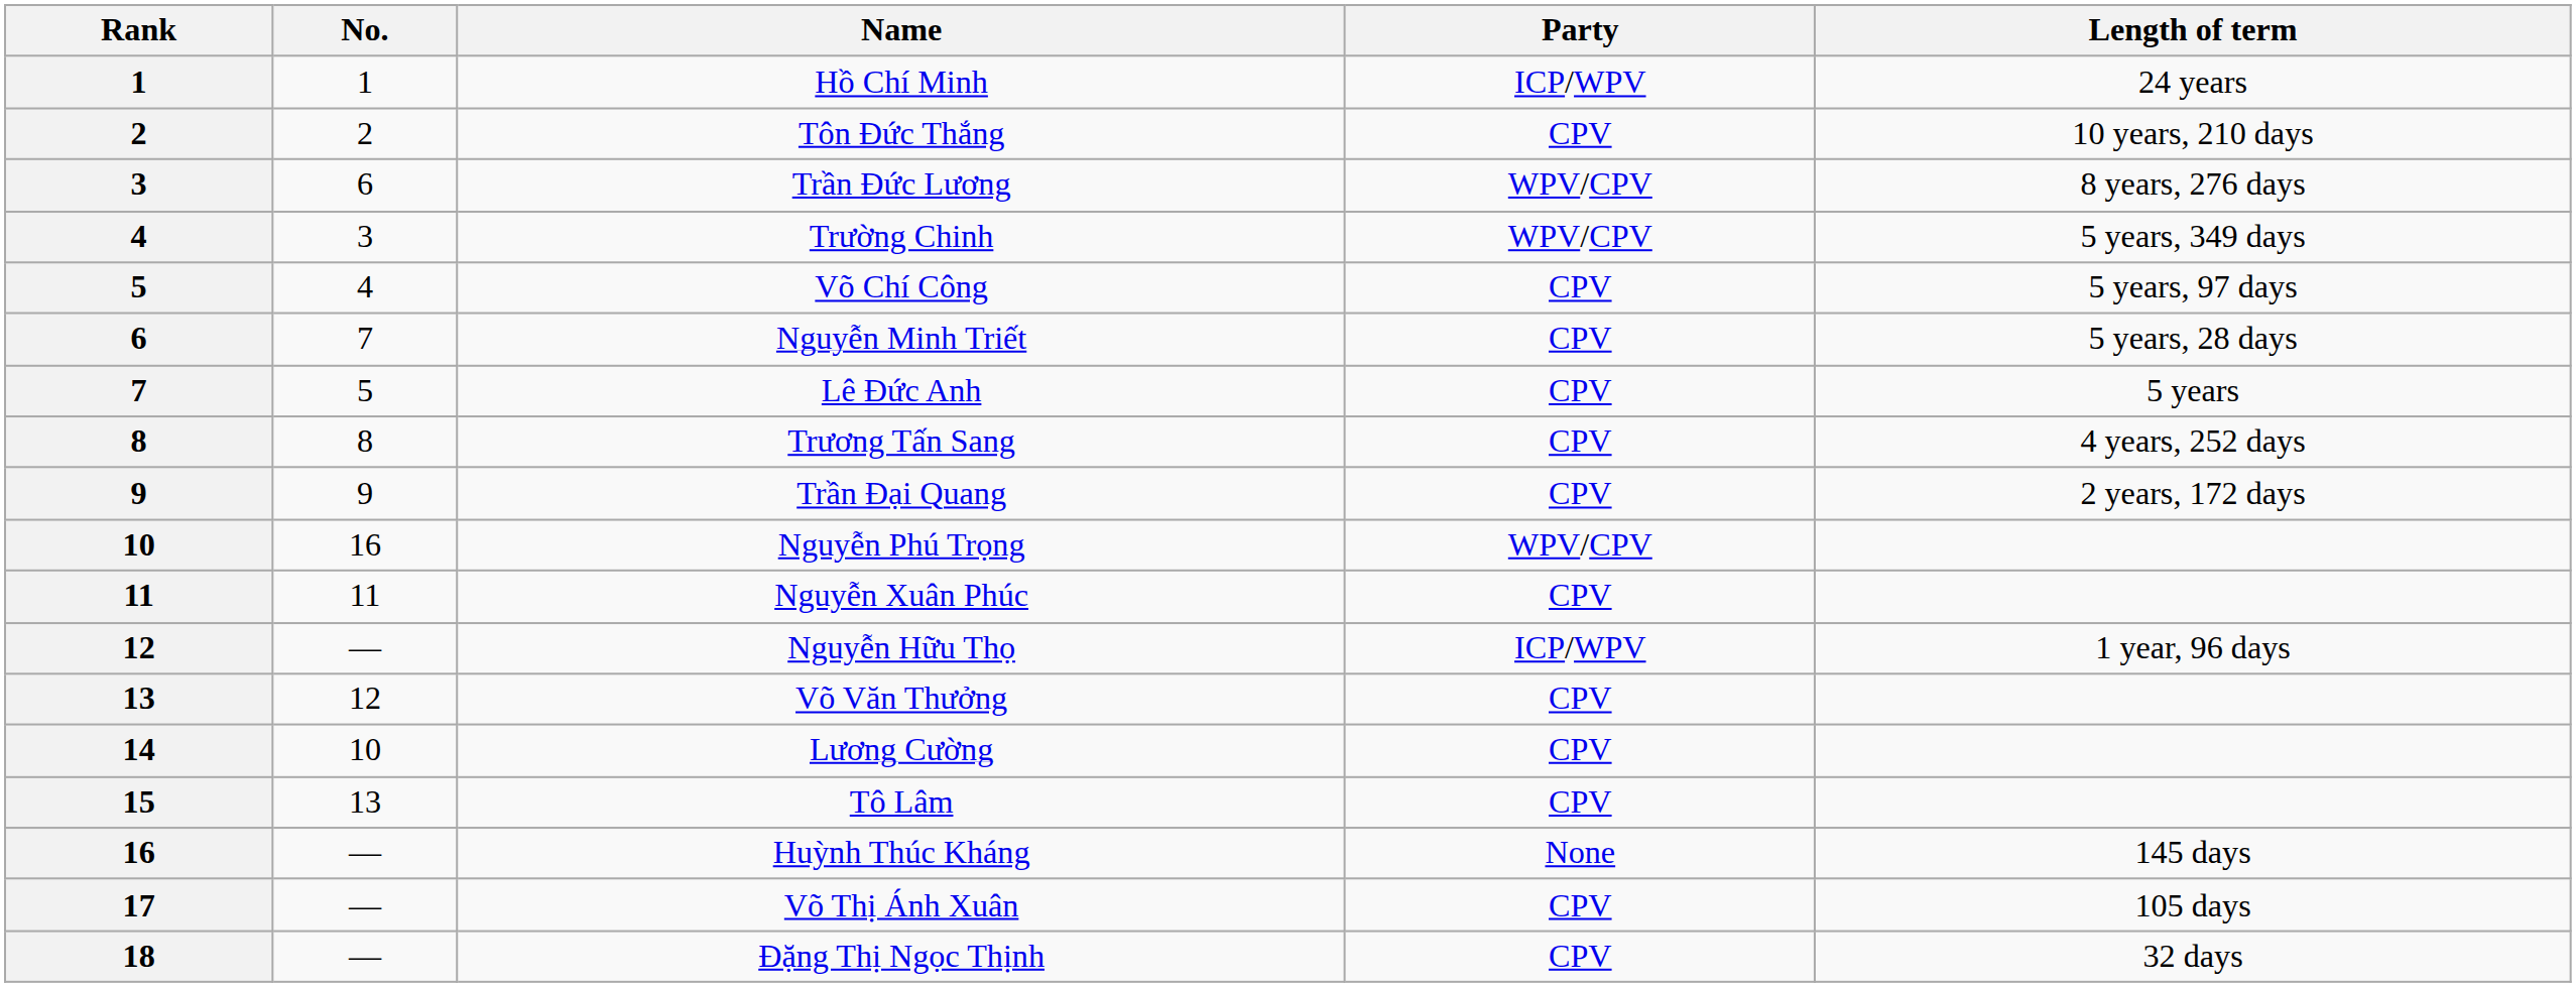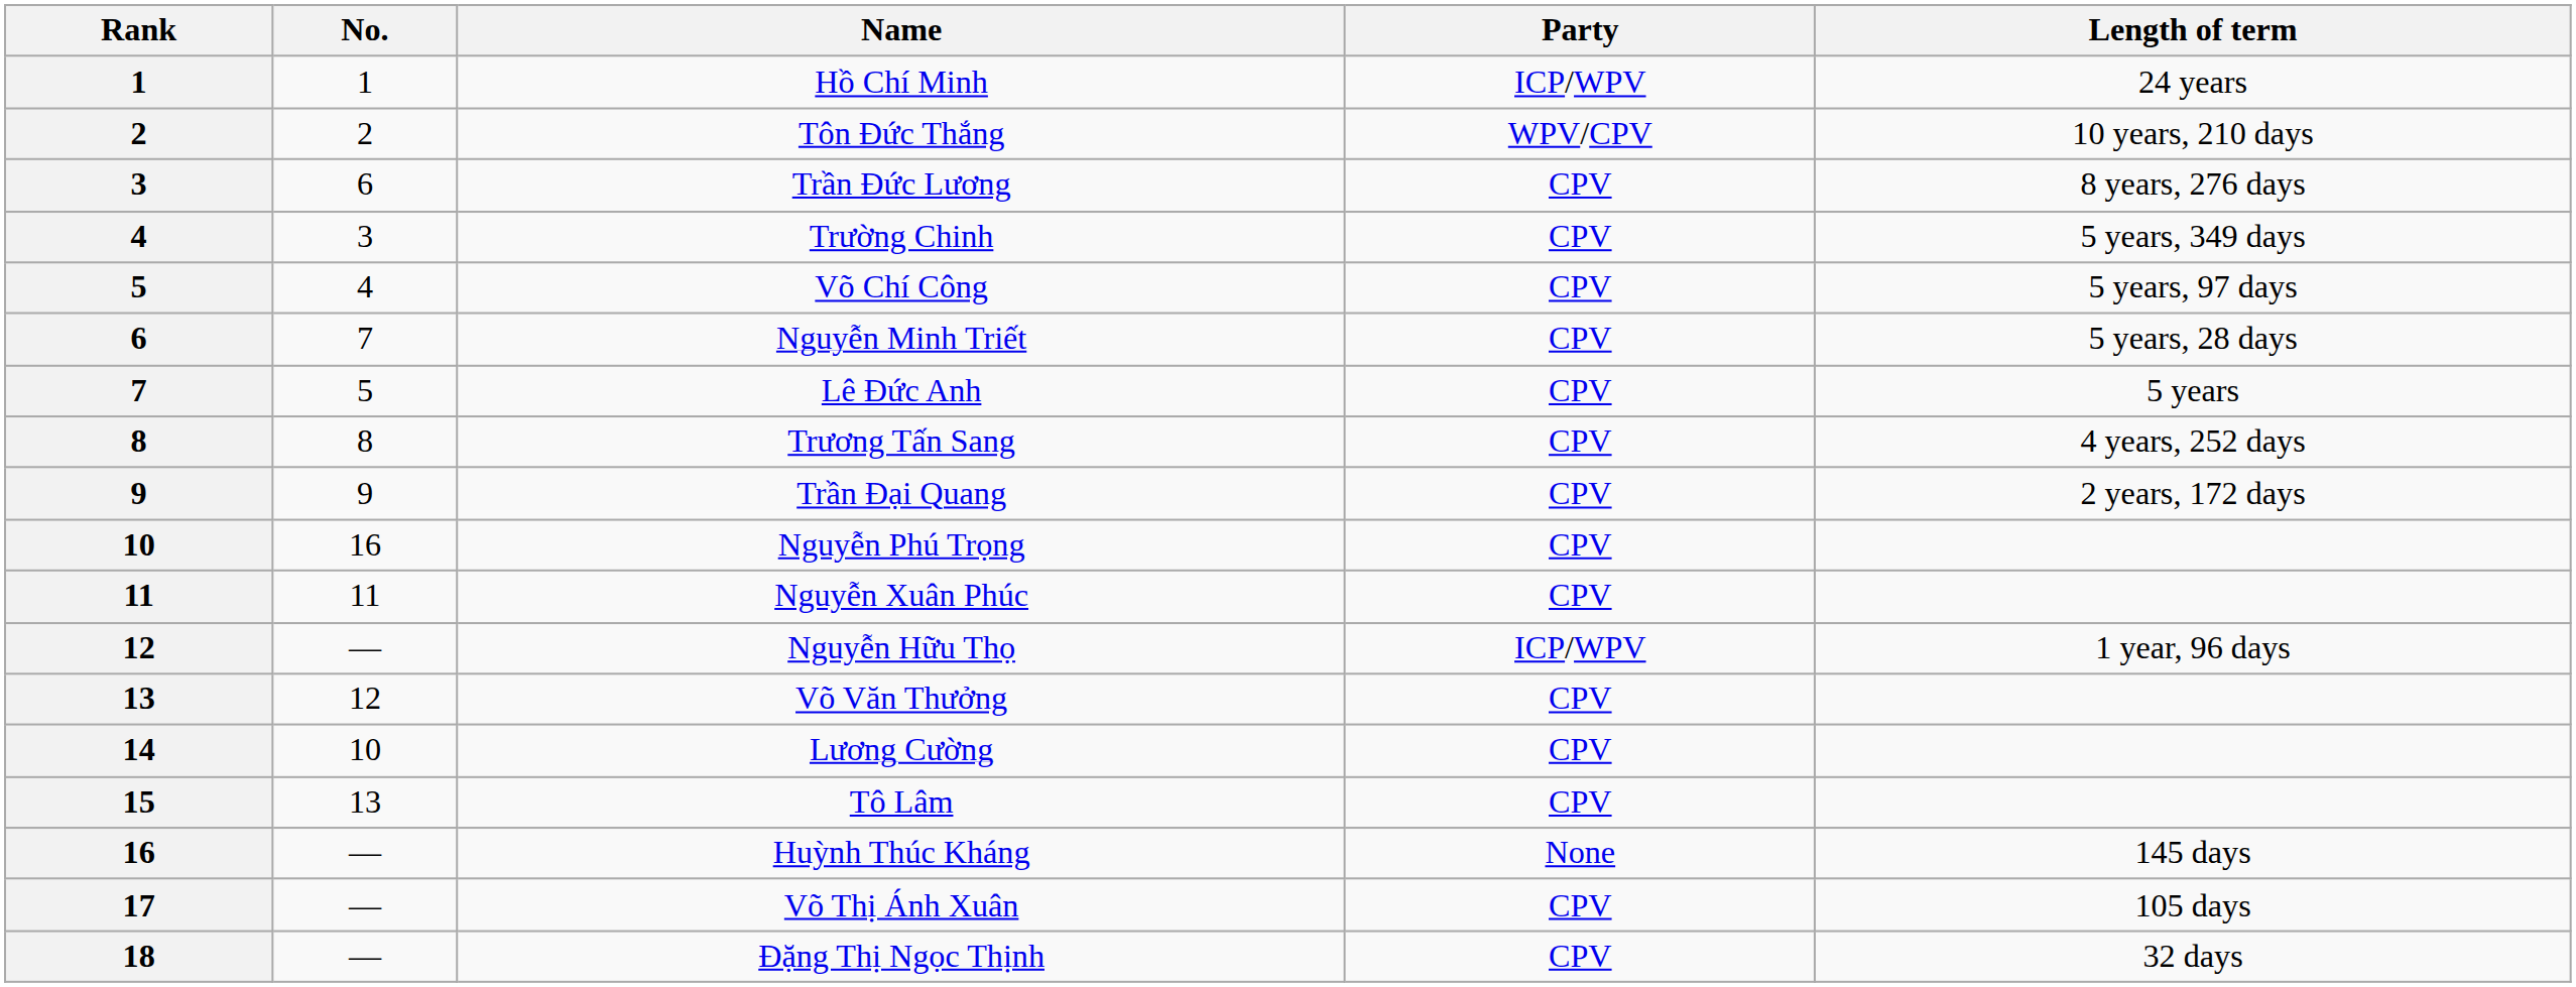Tôn Đức Thắng | Party: CPV -> WPV/CPV
Trần Đức Lương | Party: WPV/CPV -> CPV
Trường Chinh | Party: WPV/CPV -> CPV
Nguyễn Phú Trọng | Party: WPV/CPV -> CPV
